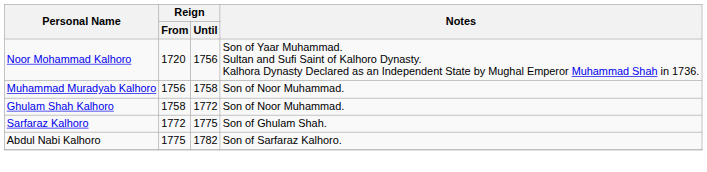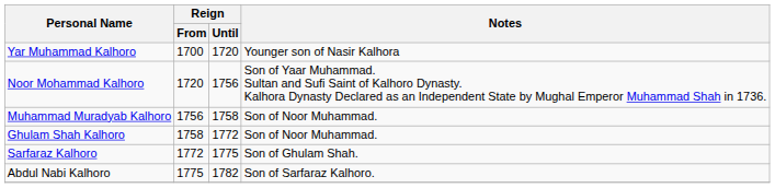+ row: Yar Muhammad Kalhoro | 1700 | 1720 | Younger son of Nasir Kalhora
